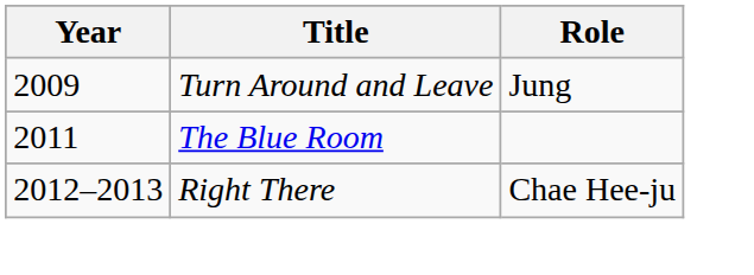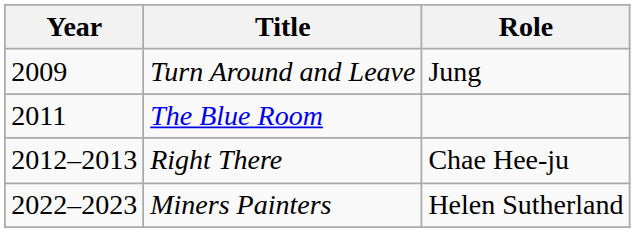+ row: 2022–2023 | Miners Painters | Helen Sutherland
